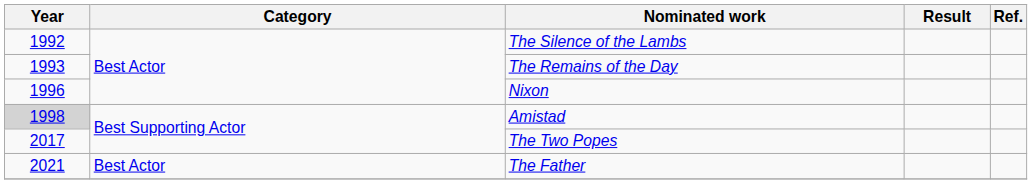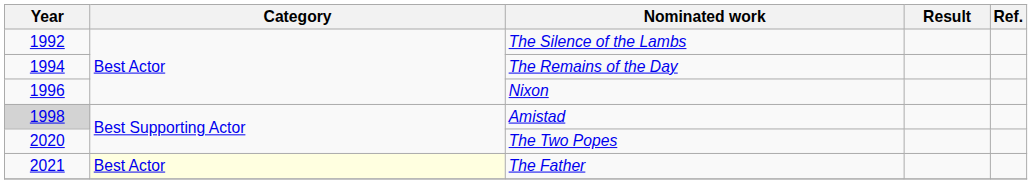The Remains of the Day | Year: 1993 -> 1994
The Two Popes | Year: 2017 -> 2020
The Father | Category: no background -> lightyellow background
